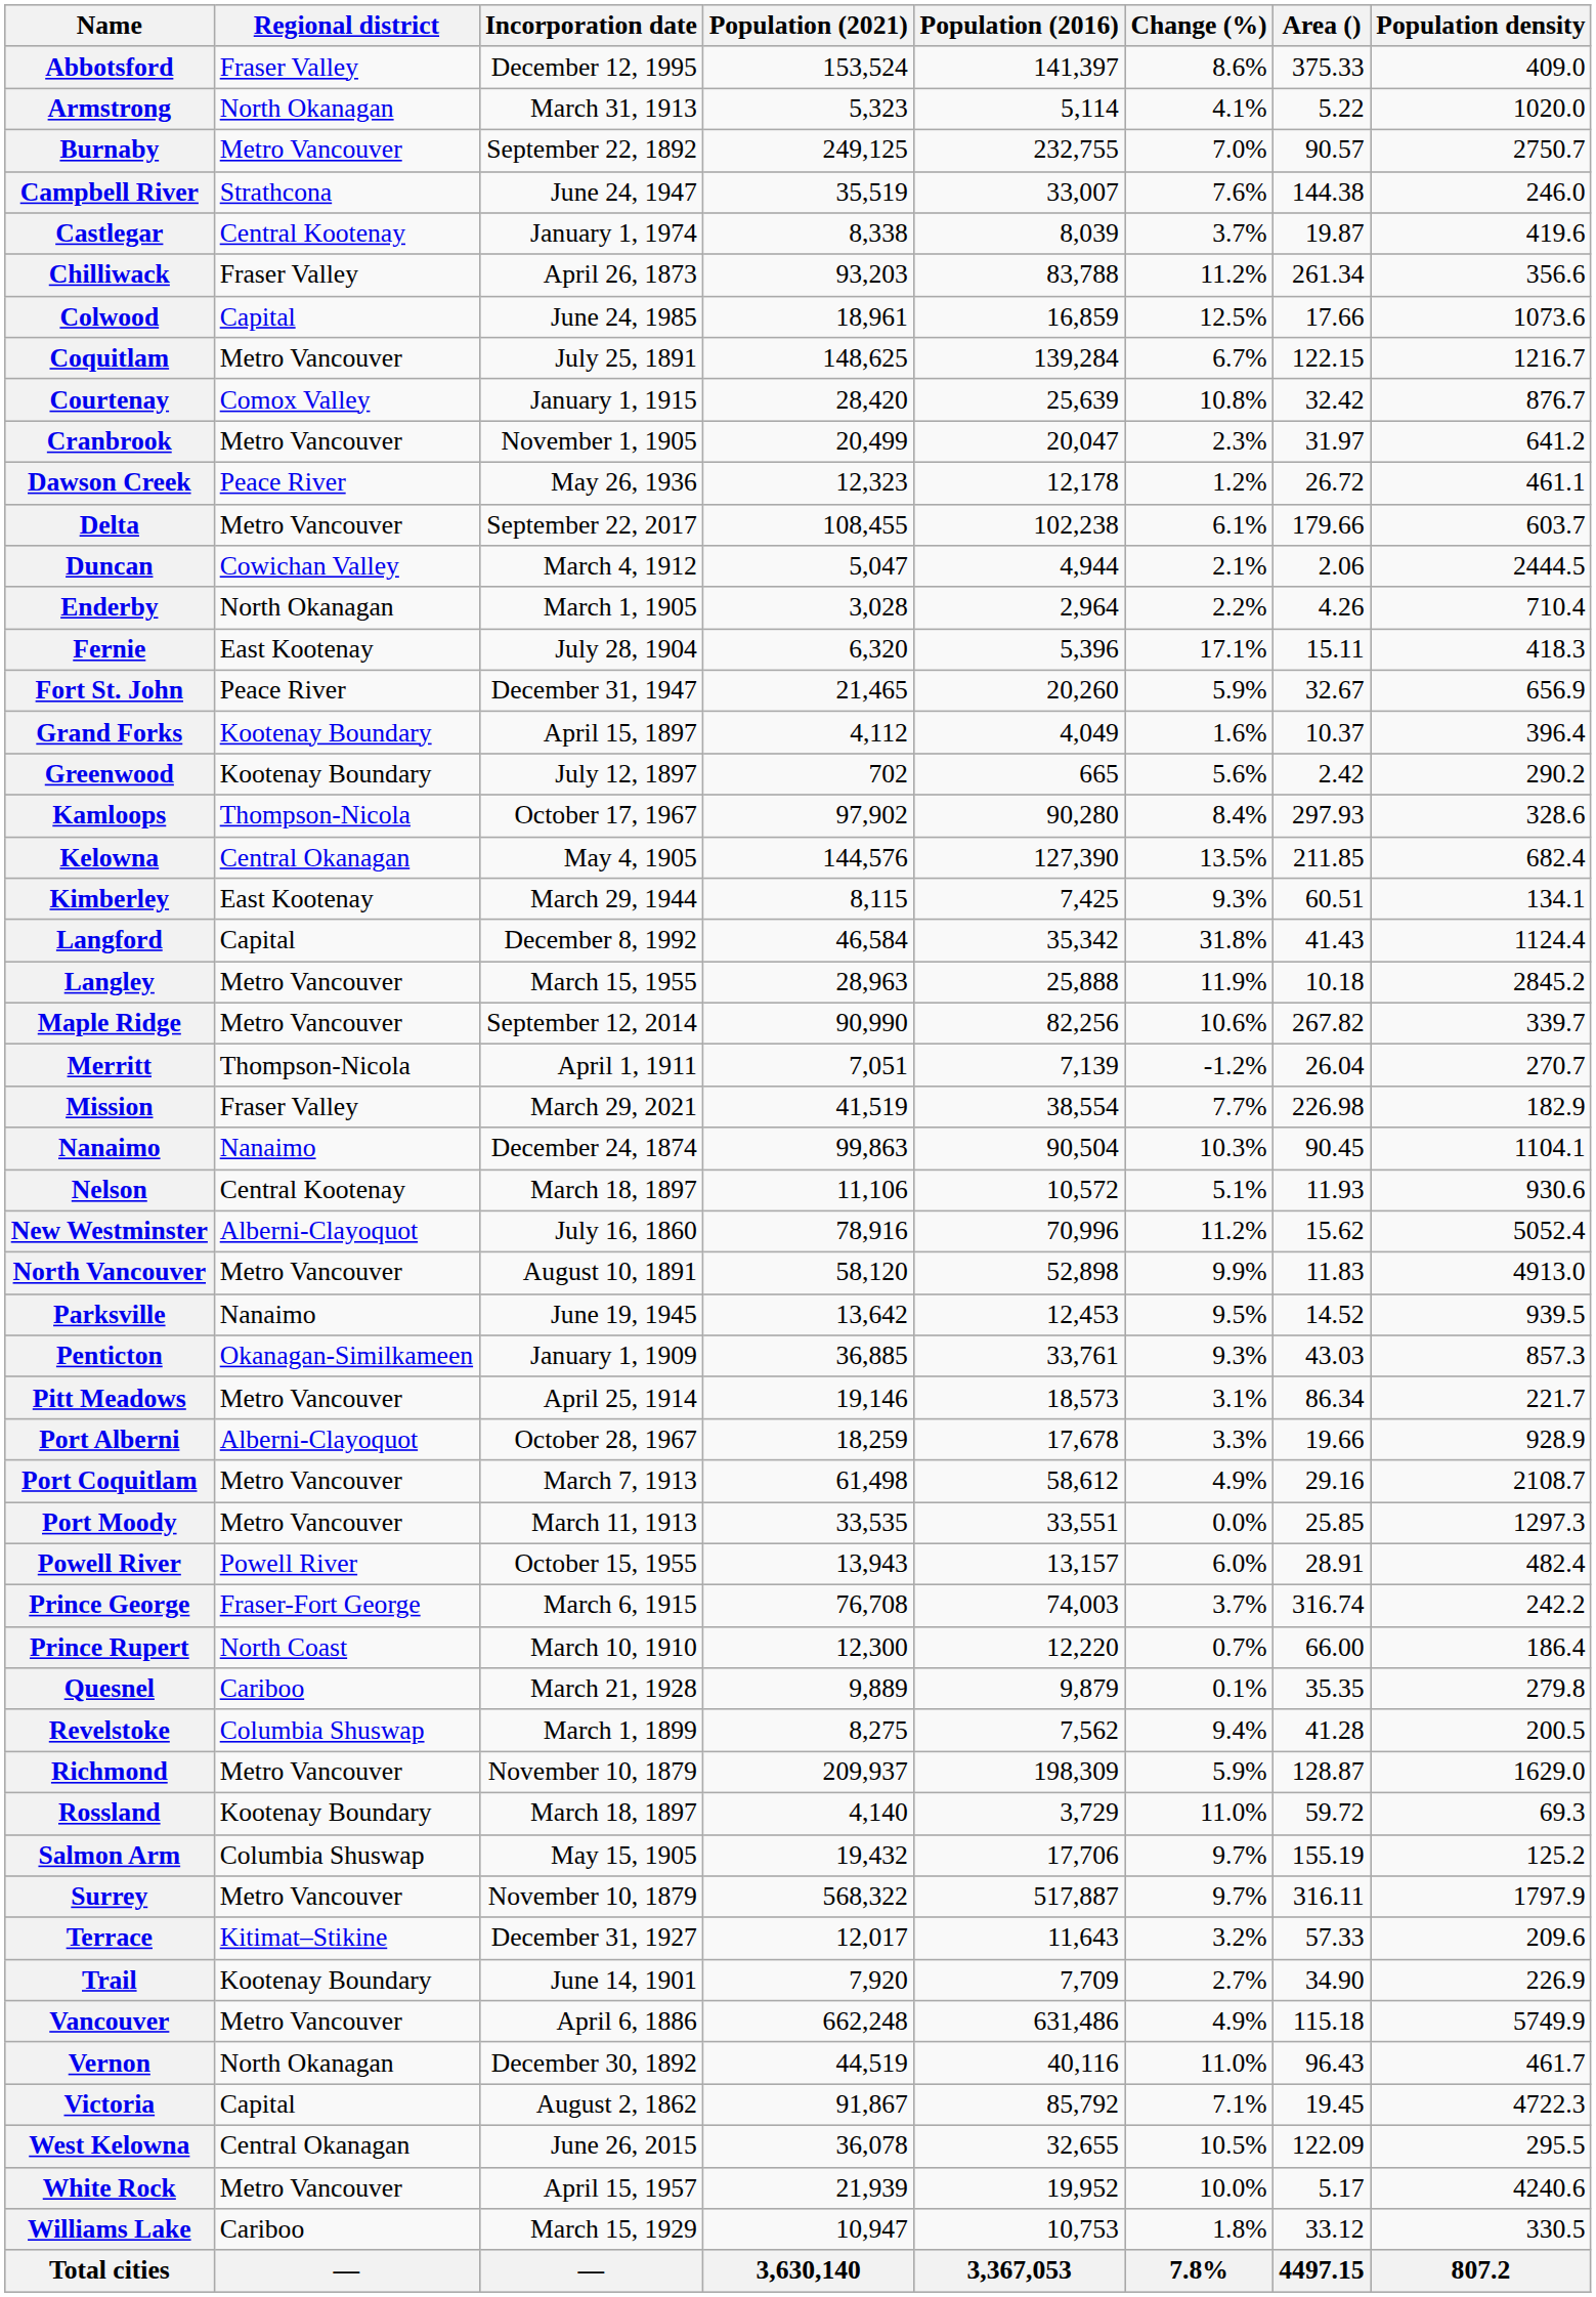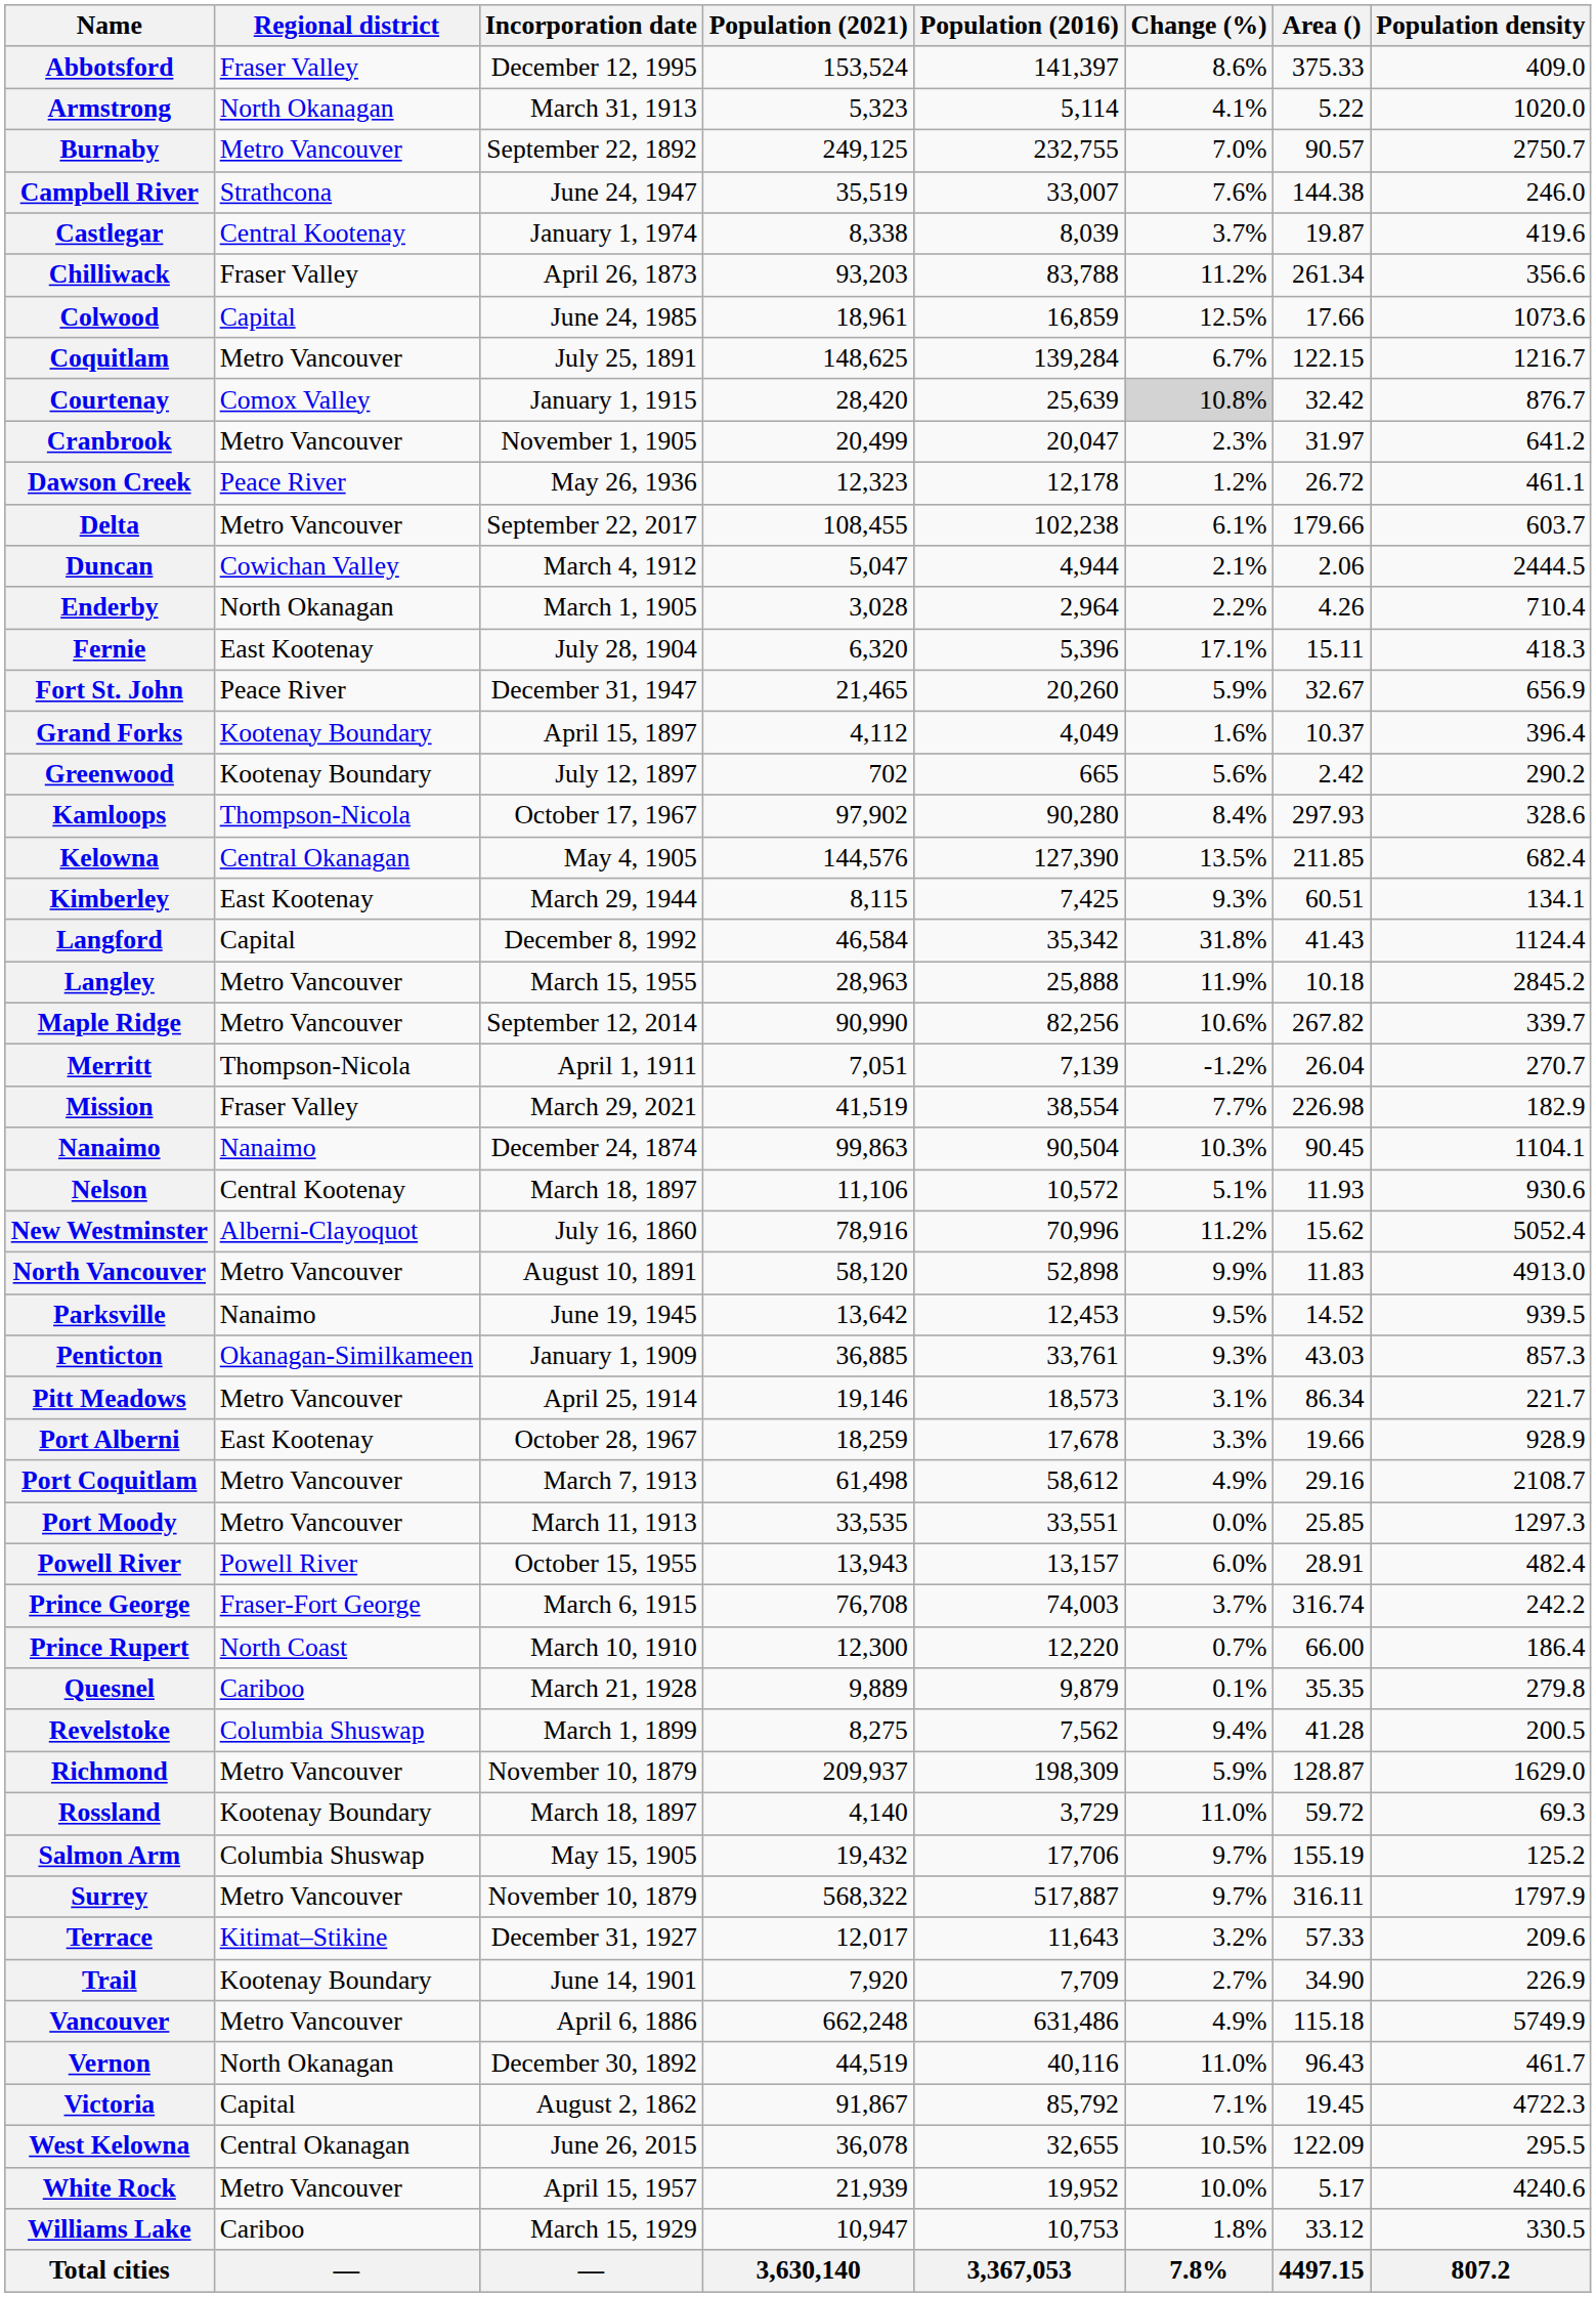Courtenay | Change (%): no background -> lightgrey background
Port Alberni | Regional district: Alberni-Clayoquot -> East Kootenay
